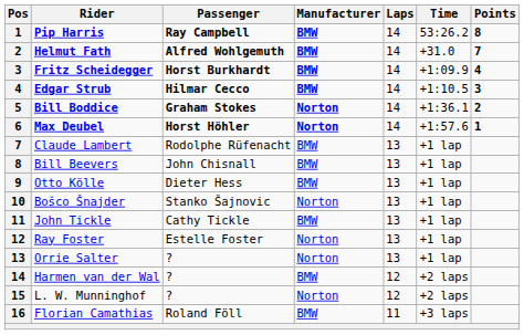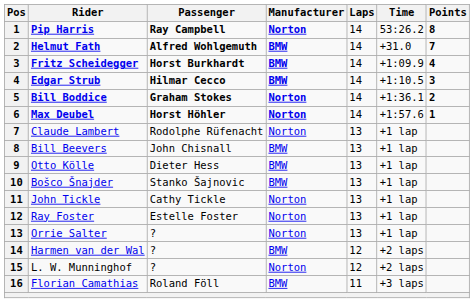Pip Harris | Manufacturer: BMW -> Norton
Claude Lambert | Manufacturer: BMW -> Norton
Bošco Šnajder | Manufacturer: Norton -> BMW
John Tickle | Manufacturer: BMW -> Norton
